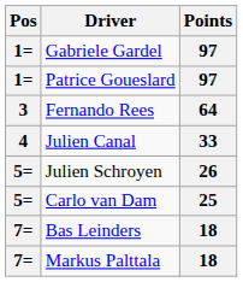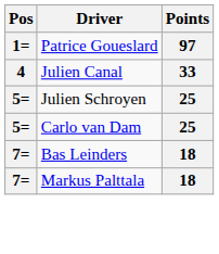- row: 1= | Gabriele Gardel | 97
- row: 3 | Fernando Rees | 64
Julien Schroyen | Points: 26 -> 25
